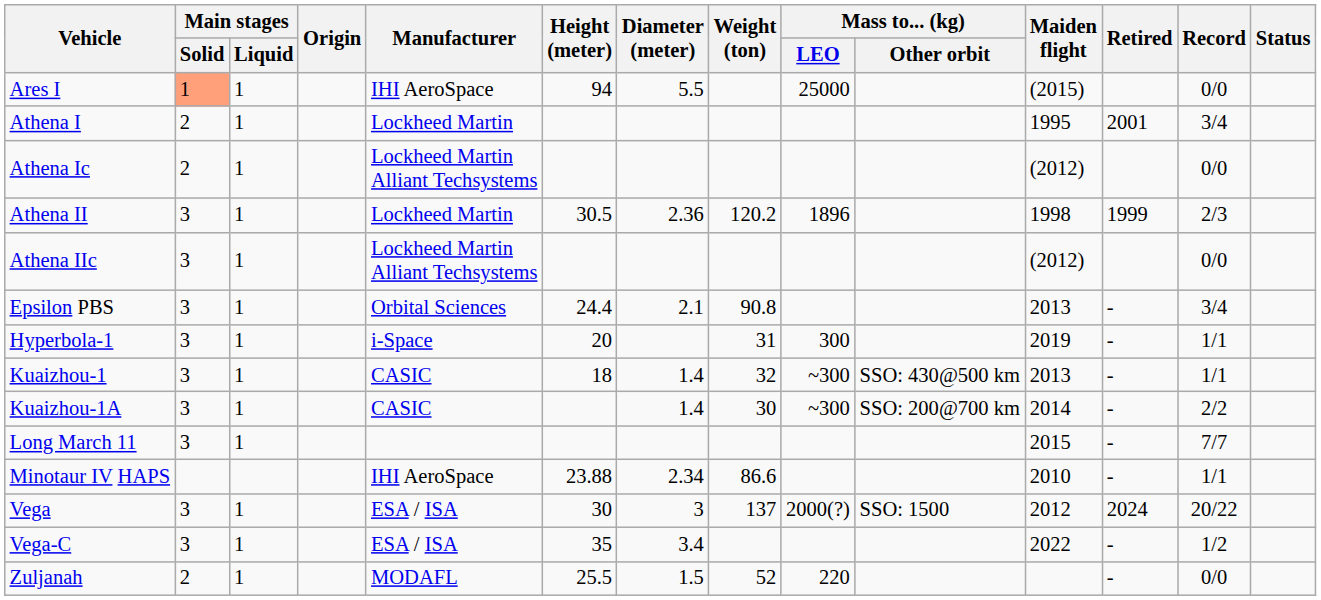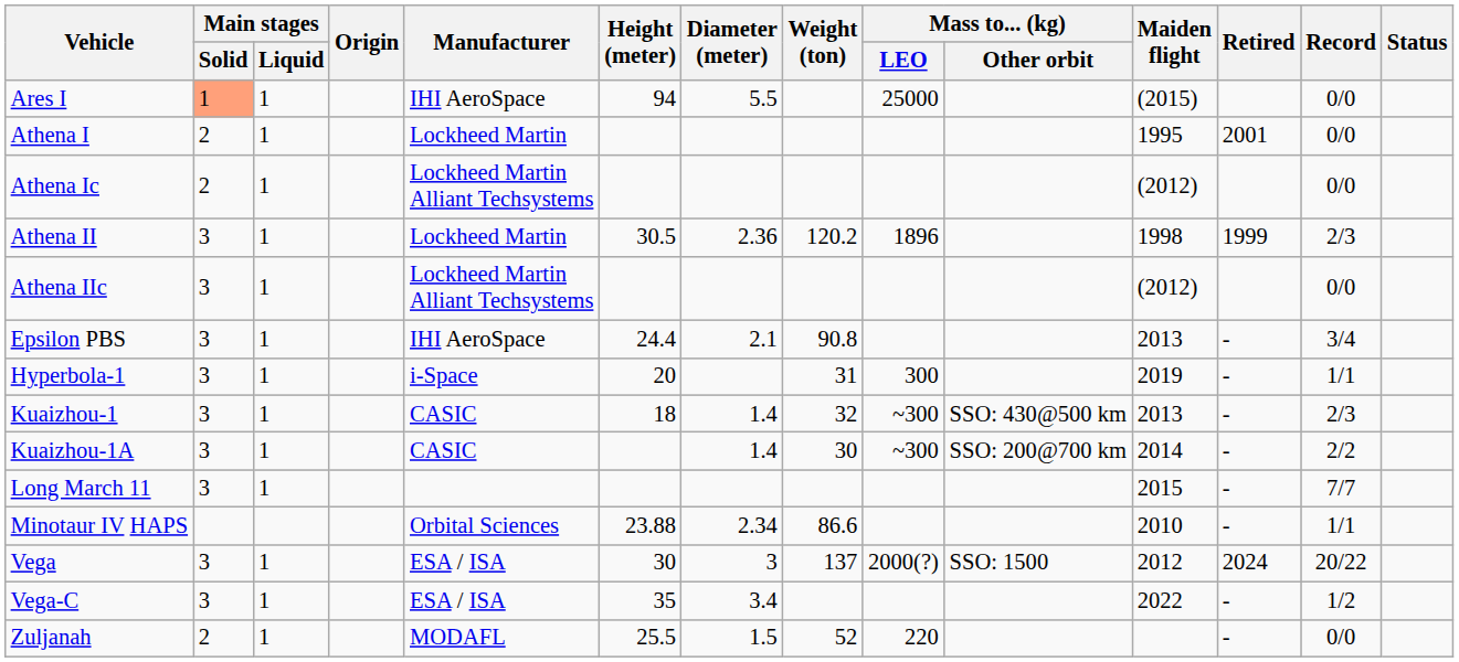Athena I | Record: 3/4 -> 0/0
Epsilon PBS | Manufacturer: Orbital Sciences -> IHI AeroSpace
Kuaizhou-1 | Record: 1/1 -> 2/3
Minotaur IV HAPS | Manufacturer: IHI AeroSpace -> Orbital Sciences
